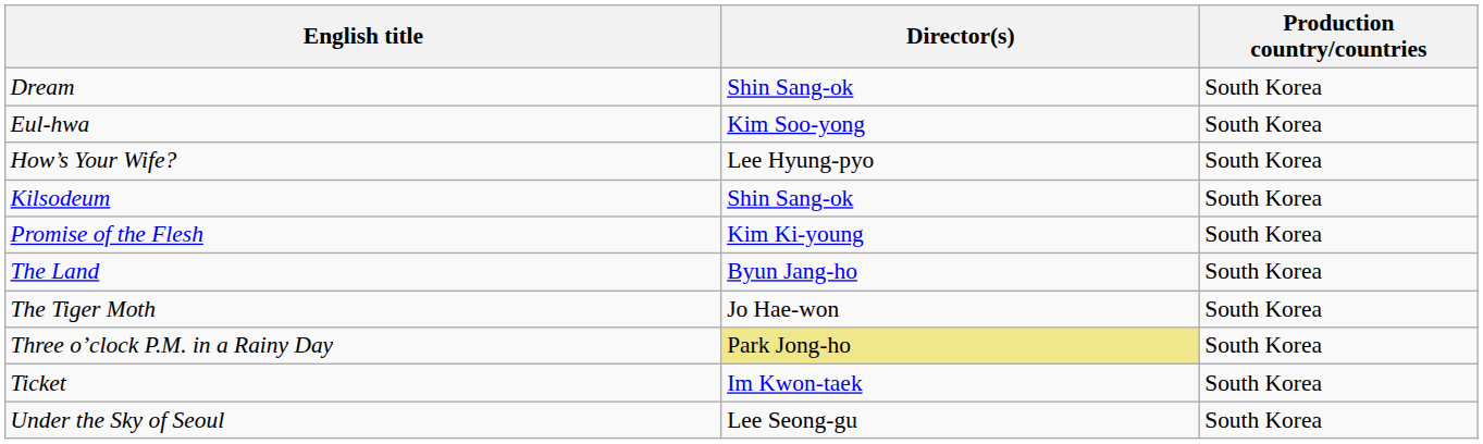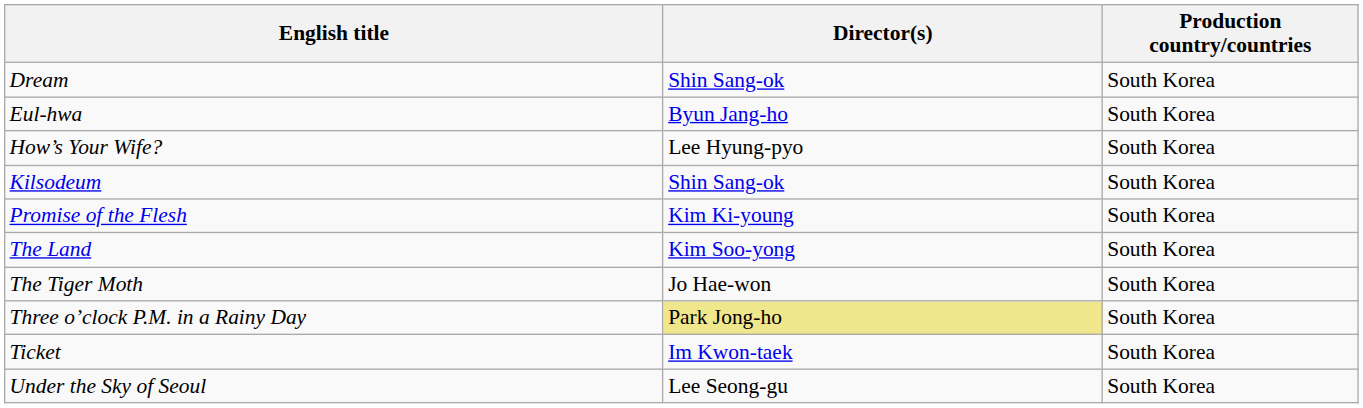Eul-hwa | Director(s): Kim Soo-yong -> Byun Jang-ho
The Land | Director(s): Byun Jang-ho -> Kim Soo-yong
